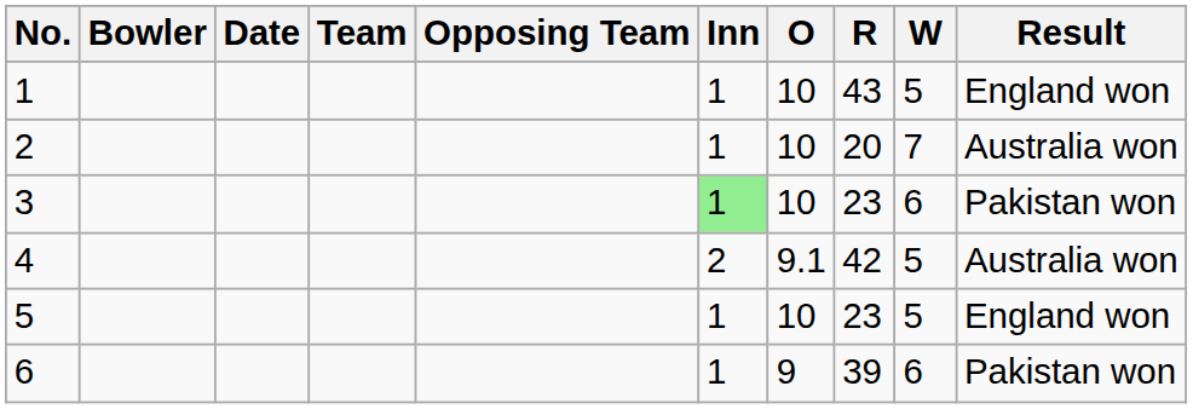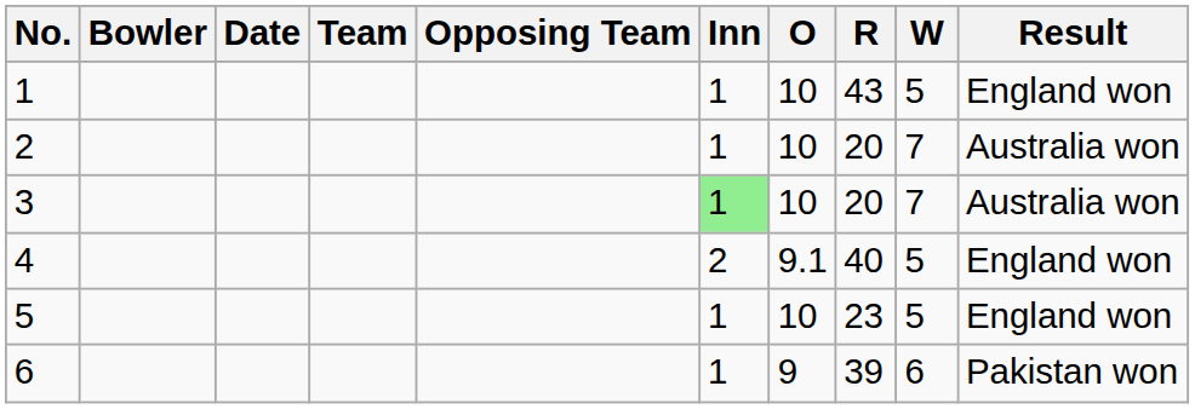3 | R: 23 -> 20
3 | W: 6 -> 7
3 | Result: Pakistan won -> Australia won
4 | R: 42 -> 40
4 | Result: Australia won -> England won
